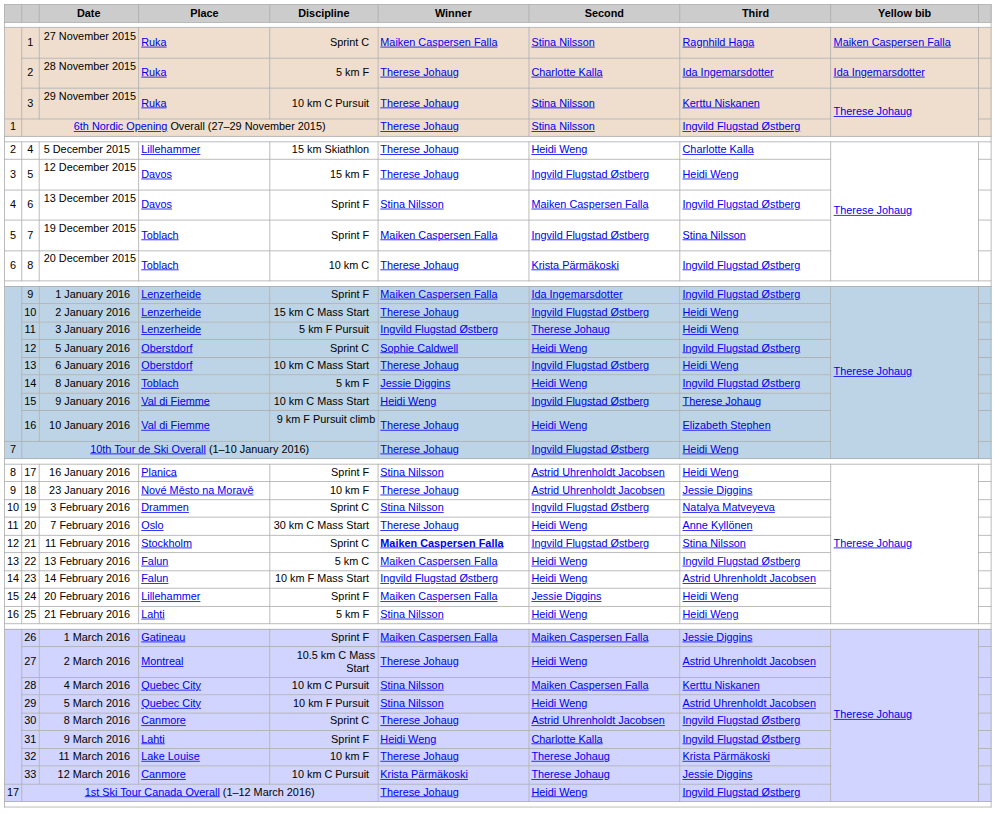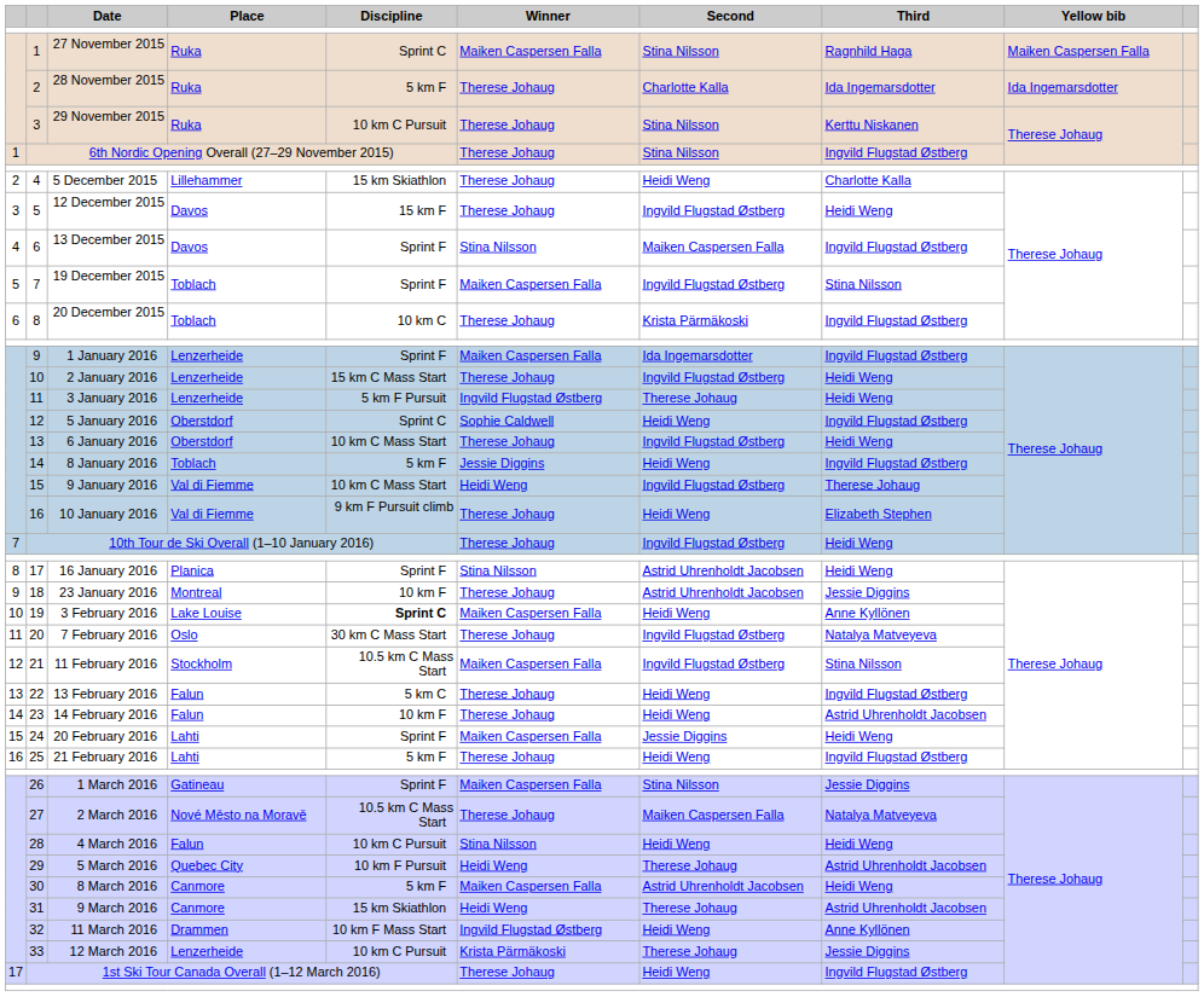18 | Place: Nové Město na Moravě -> Montreal
19 | Place: Drammen -> Lake Louise
19 | Discipline: normal -> bold
19 | Winner: Stina Nilsson -> Maiken Caspersen Falla
19 | Second: Ingvild Flugstad Østberg -> Heidi Weng
19 | Third: Natalya Matveyeva -> Anne Kyllönen
20 | Second: Heidi Weng -> Ingvild Flugstad Østberg
20 | Third: Anne Kyllönen -> Natalya Matveyeva
21 | Discipline: Sprint C -> 10.5 km C Mass Start
21 | Winner: bold -> normal
22 | Winner: Maiken Caspersen Falla -> Therese Johaug
23 | Discipline: 10 km F Mass Start -> 10 km F
23 | Winner: Ingvild Flugstad Østberg -> Therese Johaug
24 | Place: Lillehammer -> Lahti
25 | Winner: Stina Nilsson -> Therese Johaug
25 | Third: Heidi Weng -> Ingvild Flugstad Østberg
26 | Second: Maiken Caspersen Falla -> Stina Nilsson
27 | Place: Montreal -> Nové Město na Moravě
27 | Second: Heidi Weng -> Maiken Caspersen Falla
27 | Third: Astrid Uhrenholdt Jacobsen -> Natalya Matveyeva
28 | Place: Quebec City -> Falun
28 | Second: Maiken Caspersen Falla -> Heidi Weng
28 | Third: Kerttu Niskanen -> Heidi Weng
29 | Winner: Stina Nilsson -> Heidi Weng
29 | Second: Heidi Weng -> Therese Johaug
30 | Discipline: Sprint C -> 5 km F
30 | Winner: Therese Johaug -> Maiken Caspersen Falla
30 | Third: Ingvild Flugstad Østberg -> Heidi Weng
31 | Place: Lahti -> Canmore
31 | Discipline: Sprint F -> 15 km Skiathlon
31 | Second: Charlotte Kalla -> Therese Johaug
31 | Third: Ingvild Flugstad Østberg -> Astrid Uhrenholdt Jacobsen
32 | Place: Lake Louise -> Drammen
32 | Discipline: 10 km F -> 10 km F Mass Start
32 | Winner: Therese Johaug -> Ingvild Flugstad Østberg
32 | Second: Therese Johaug -> Heidi Weng
32 | Third: Krista Pärmäkoski -> Anne Kyllönen
33 | Place: Canmore -> Lenzerheide
